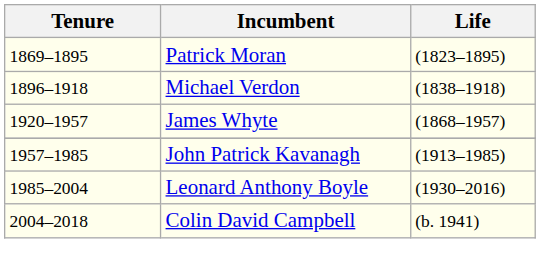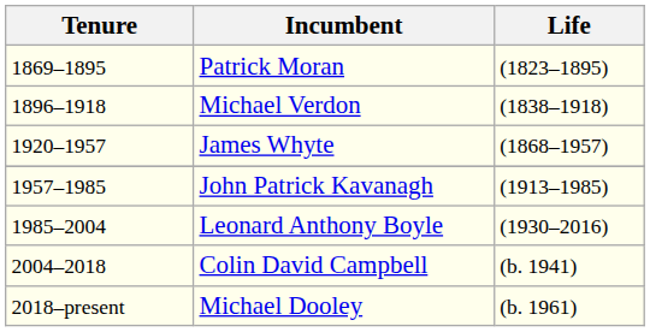+ row: 2018–present | Michael Dooley | (b. 1961)
